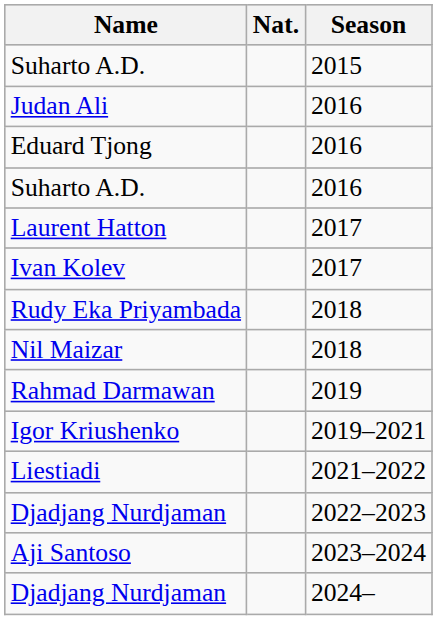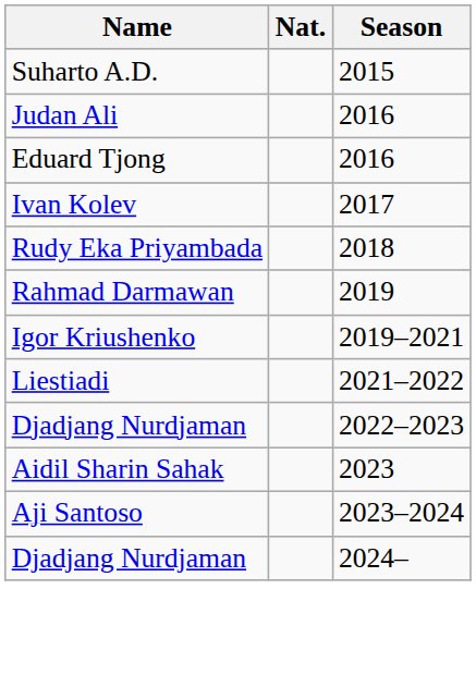- row: Suharto A.D. | 2016
- row: Laurent Hatton | 2017
- row: Nil Maizar | 2018
+ row: Aidil Sharin Sahak | 2023
